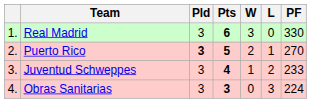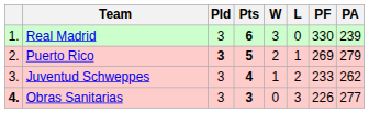+ column: PA | 239 | 279 | 262 | 277
Puerto Rico | PF: 270 -> 269
Obras Sanitarias | column 1: normal -> bold
Obras Sanitarias | PF: 224 -> 226
